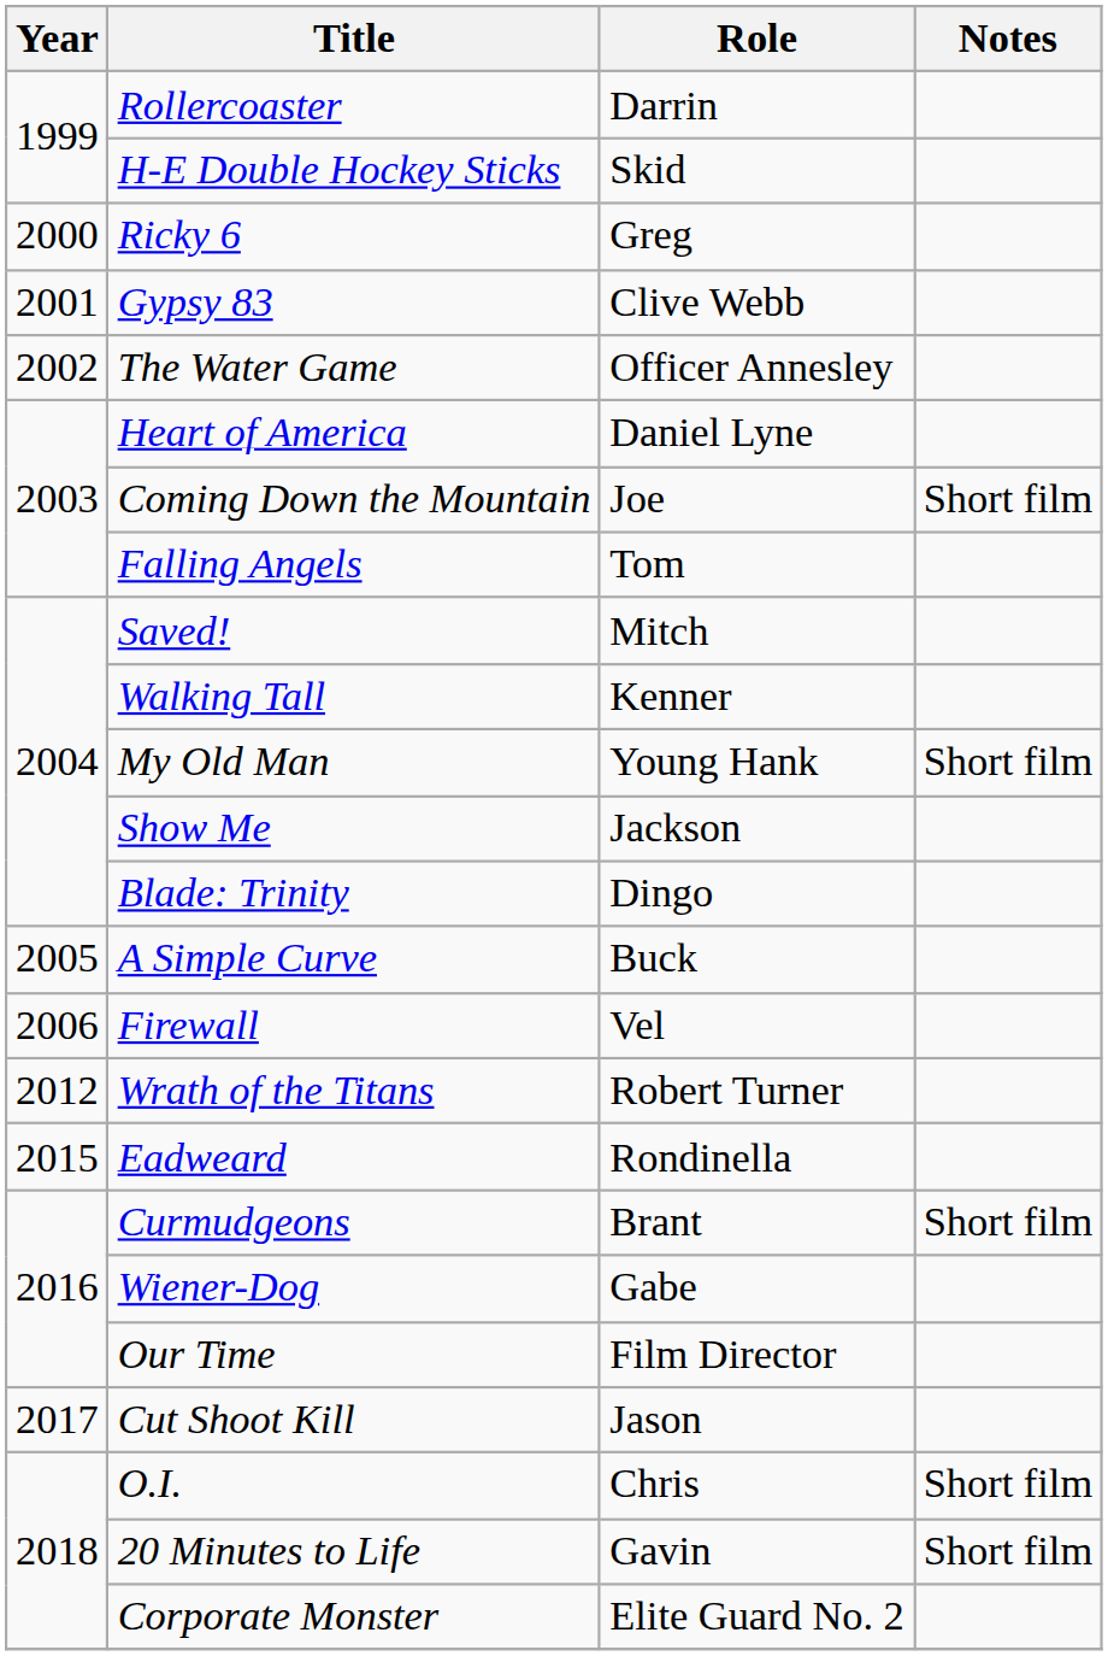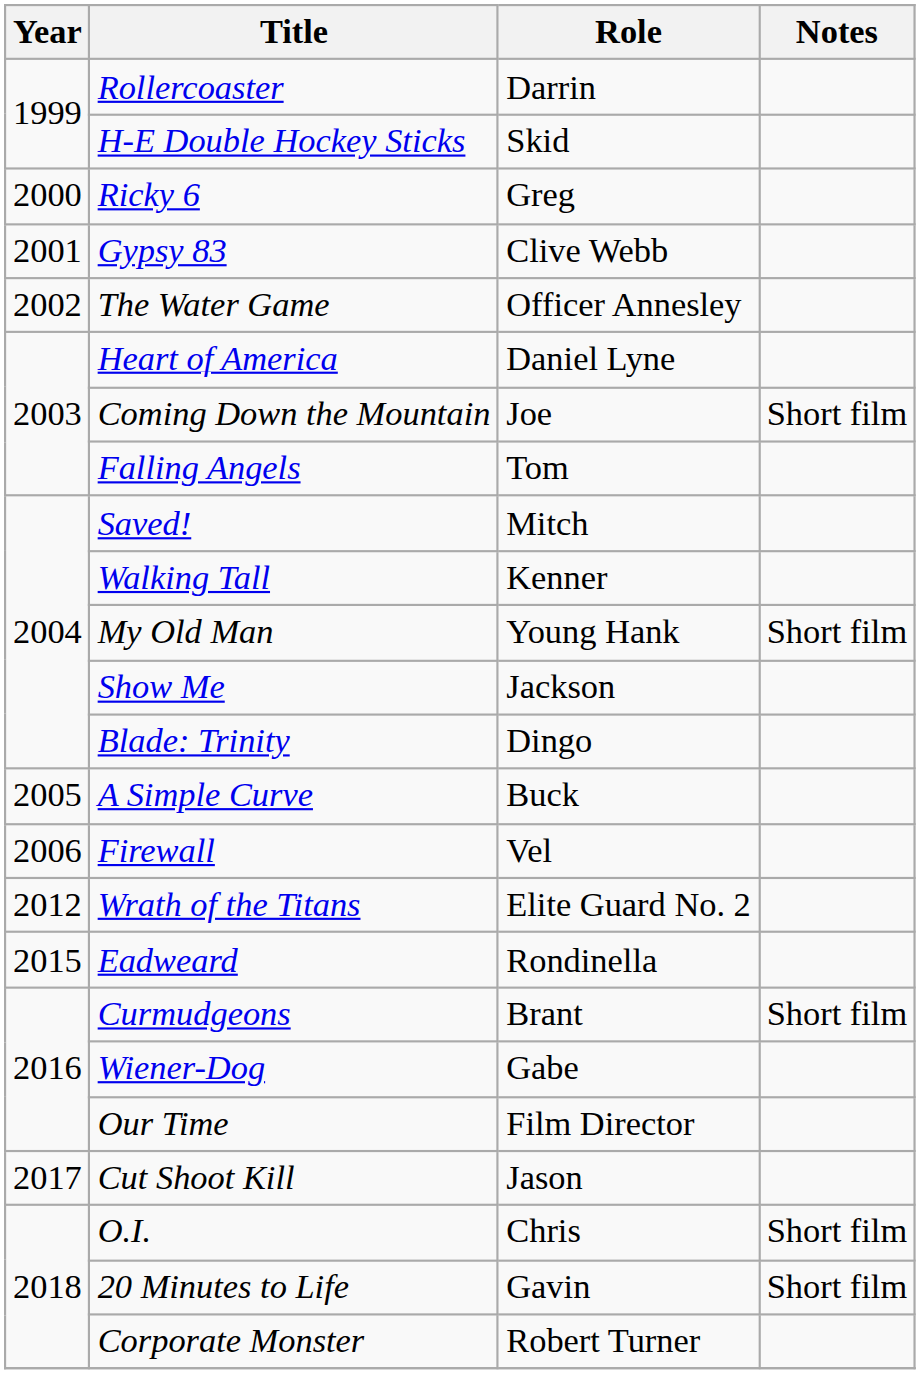Wrath of the Titans | Role: Robert Turner -> Elite Guard No. 2
Corporate Monster | Role: Elite Guard No. 2 -> Robert Turner
